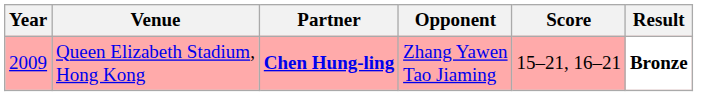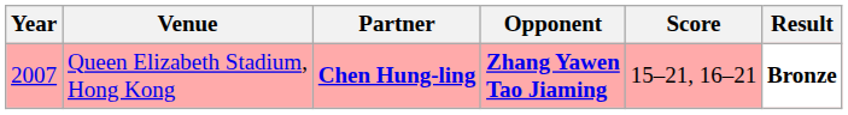Queen Elizabeth Stadium, Hong Kong | Year: 2009 -> 2007
Queen Elizabeth Stadium, Hong Kong | Opponent: normal -> bold
